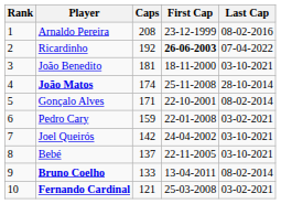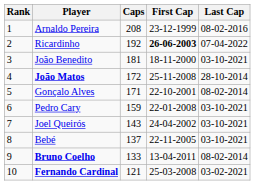João Matos | Caps: 174 -> 172
Pedro Cary | Last Cap: 03-02-2021 -> 03-10-2021
Joel Queirós | Caps: 142 -> 143
